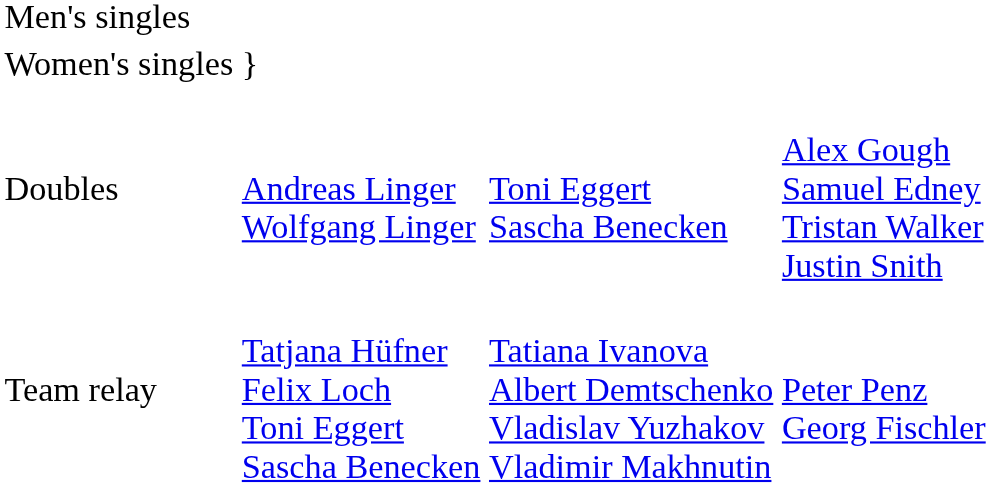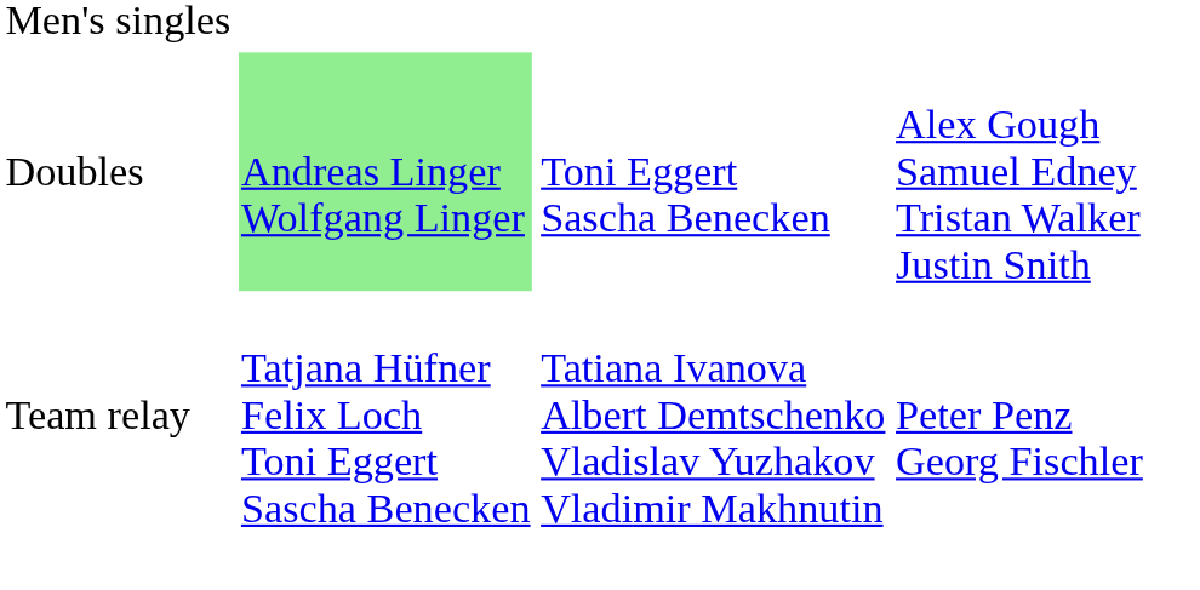- row: Women's singles | }
Doubles | column 2: no background -> lightgreen background
